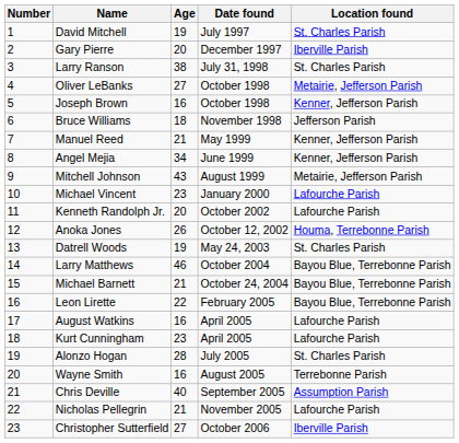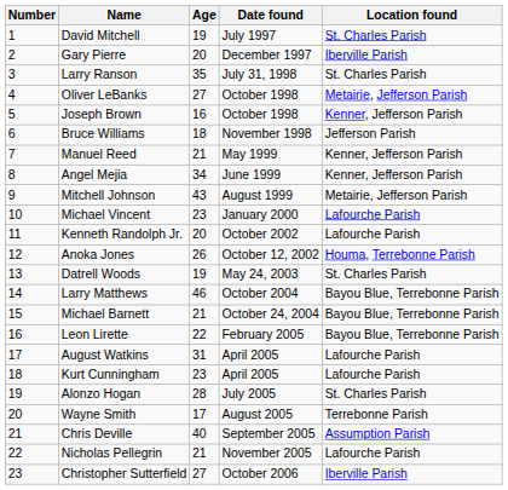Larry Ranson | Age: 38 -> 35
August Watkins | Age: 16 -> 31
Wayne Smith | Age: 16 -> 17
